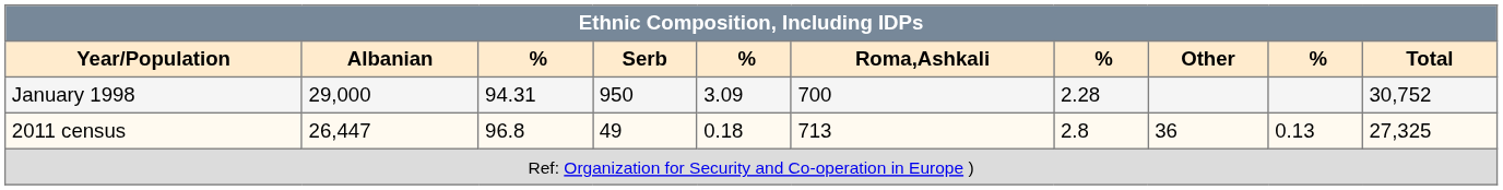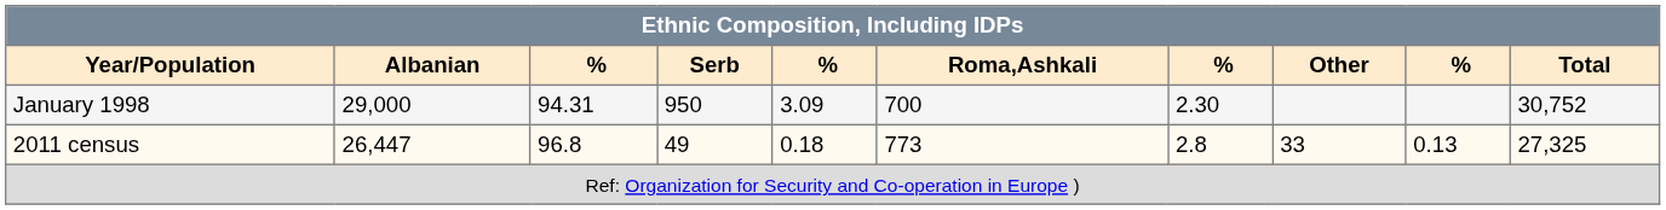January 1998 | column 7: 2.28 -> 2.30
2011 census | Roma,Ashkali: 713 -> 773
2011 census | Other: 36 -> 33
